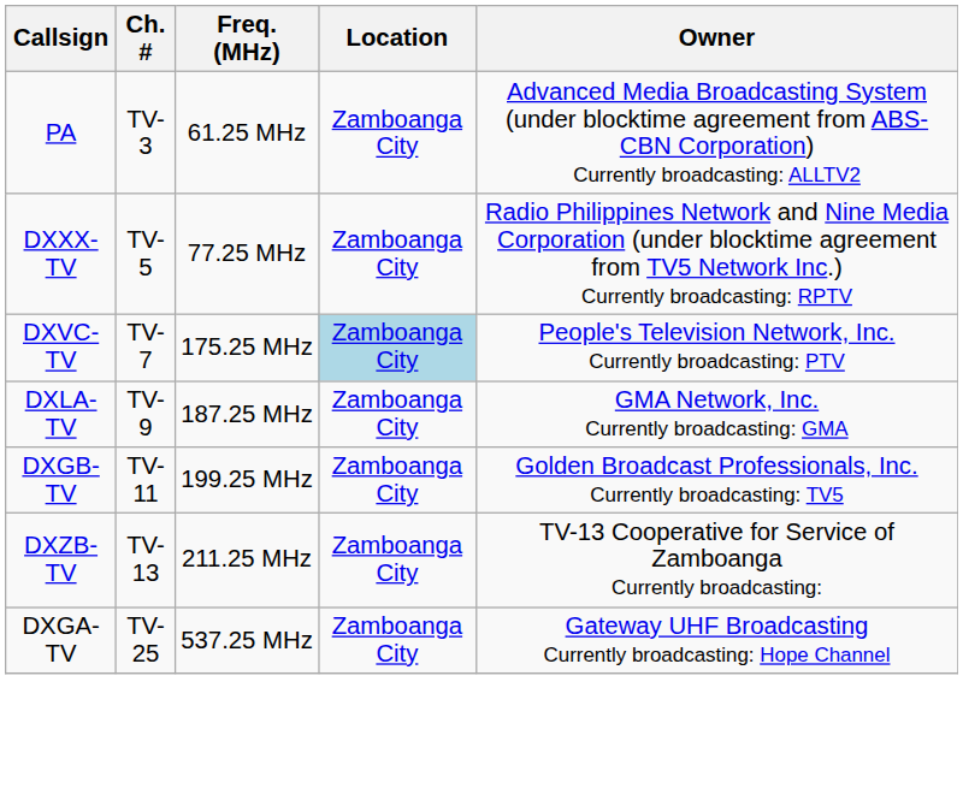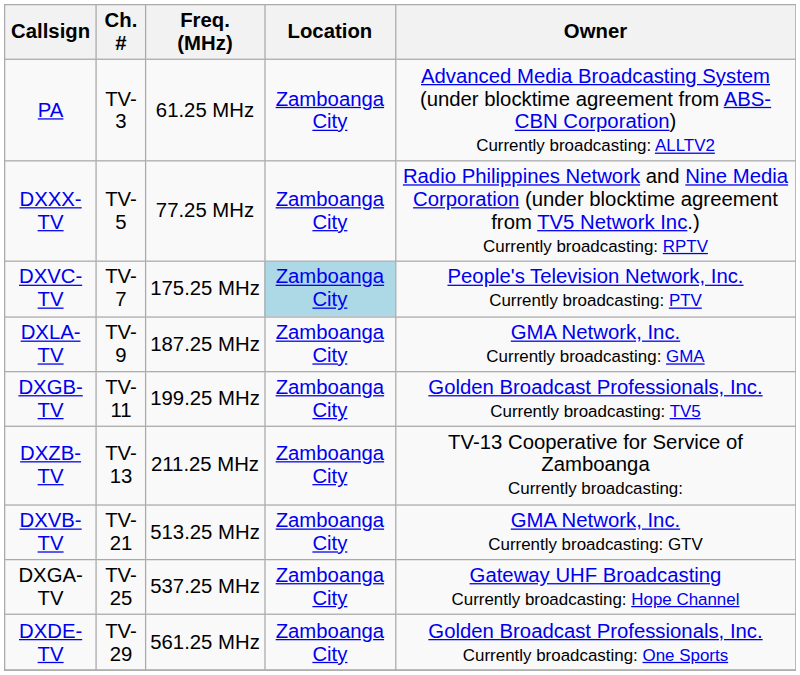+ row: DXVB-TV | TV-21 | 513.25 MHz | Zamboanga City | GMA Network, Inc. Currently broadcasting: GTV
+ row: DXDE-TV | TV-29 | 561.25 MHz | Zamboanga City | Golden Broadcast Professionals, Inc. Currently broadcasting: One Sports
